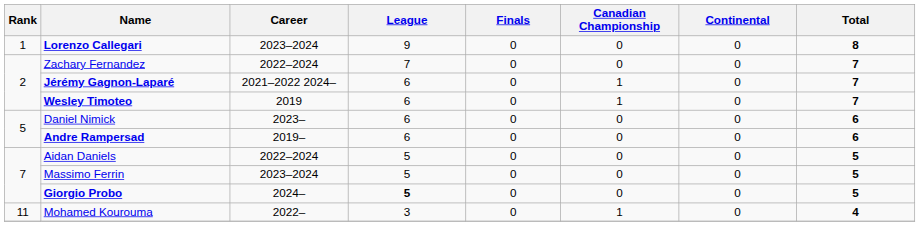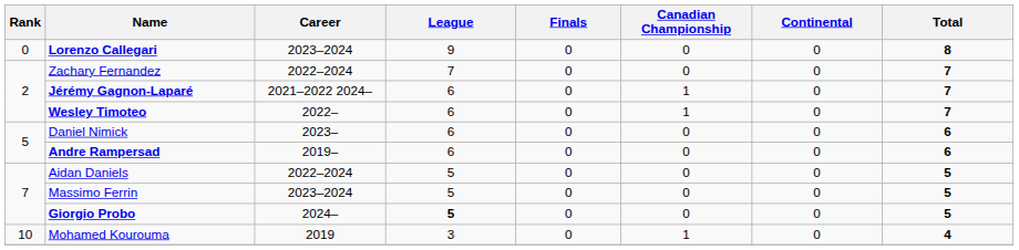Lorenzo Callegari | Rank: 1 -> 0
Wesley Timoteo | Career: 2019 -> 2022–
Mohamed Kourouma | Rank: 11 -> 10
Mohamed Kourouma | Career: 2022– -> 2019
